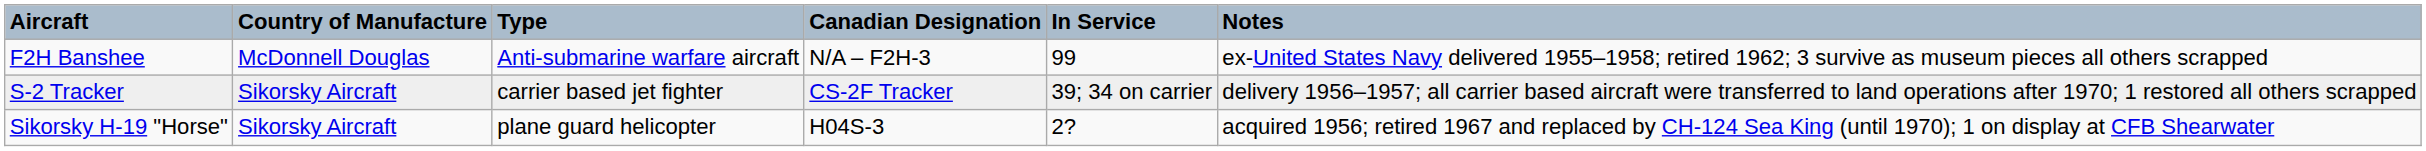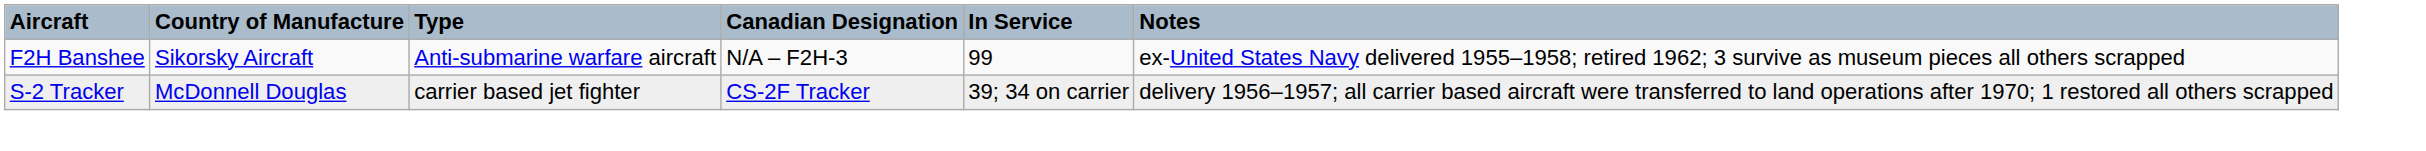F2H Banshee | Country of Manufacture: McDonnell Douglas -> Sikorsky Aircraft
S-2 Tracker | Country of Manufacture: Sikorsky Aircraft -> McDonnell Douglas
- row: Sikorsky H-19 "Horse" | Sikorsky Aircraft | plane guard helicopter | H04S-3 | 2? | acquired 1956; retired 1967 and replaced by CH-124 Sea King (until 1970); 1 on display at CFB Shearwater
